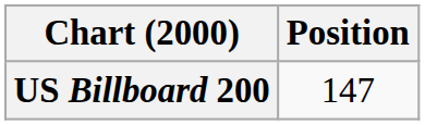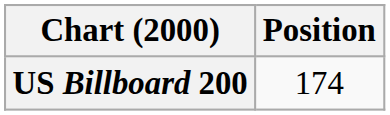US Billboard 200 | Position: 147 -> 174
